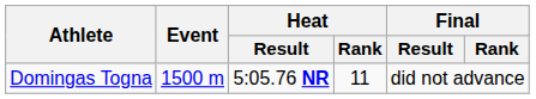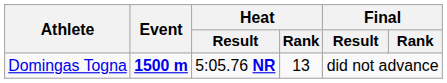Domingas Togna | Event: normal -> bold
Domingas Togna | Heat / Rank: 11 -> 13
